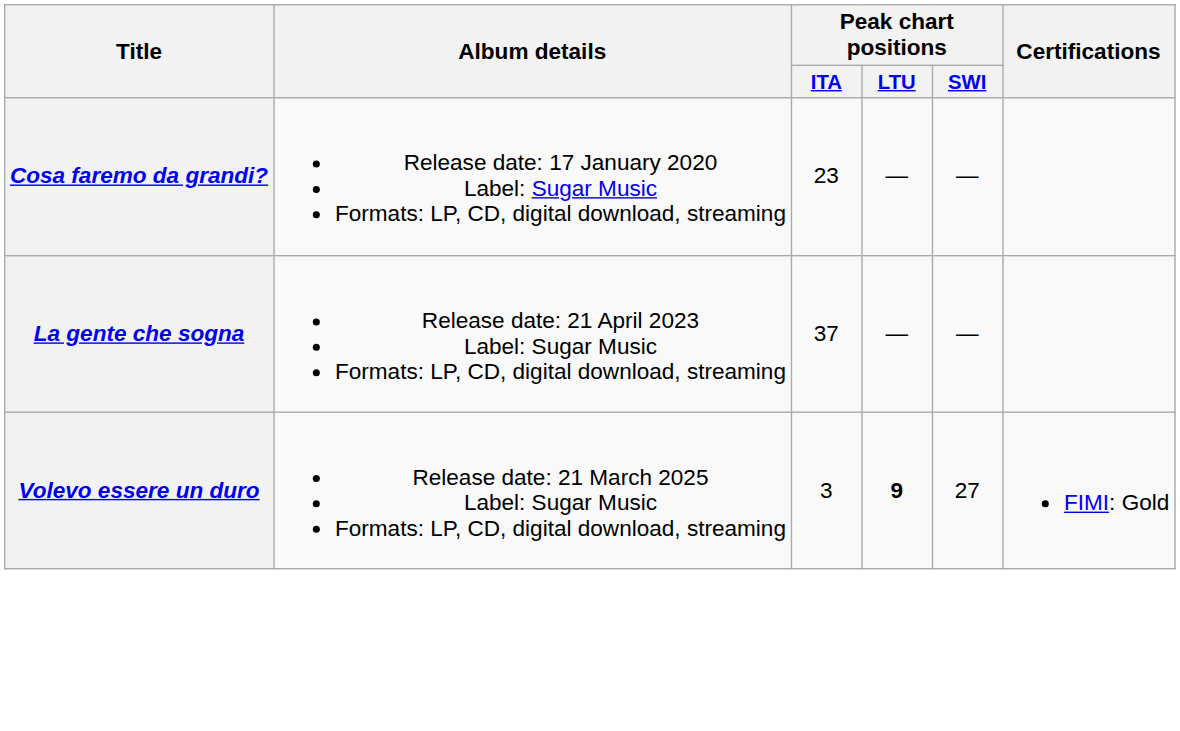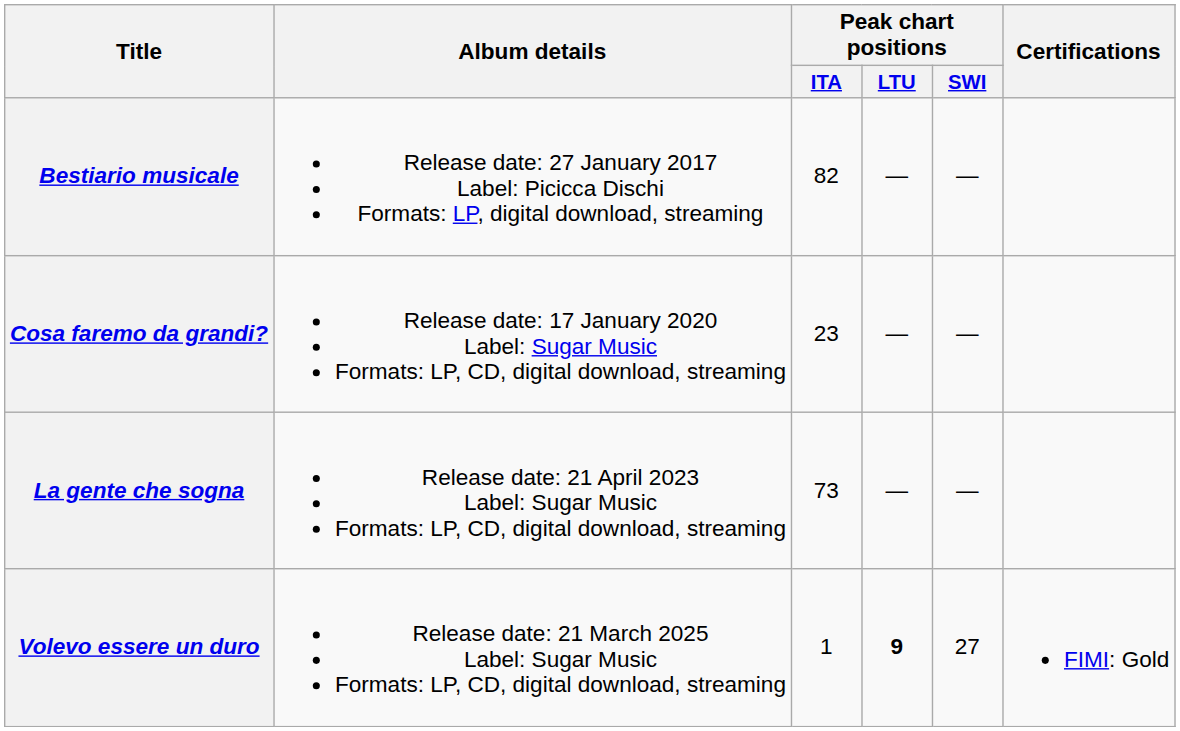+ row: Bestiario musicale | Release date: 27 January 2017 Label: Picicca Dischi Formats: LP, digital download, streaming | 82 | — | —
La gente che sogna | Peak chart positions / ITA: 37 -> 73
Volevo essere un duro | Peak chart positions / ITA: 3 -> 1
